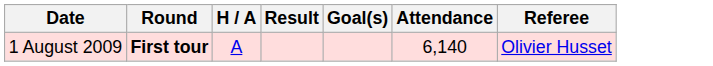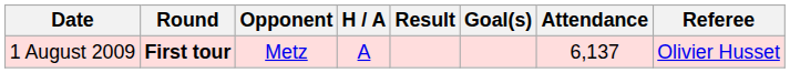+ column: Opponent | Metz
1 August 2009 | Attendance: 6,140 -> 6,137
